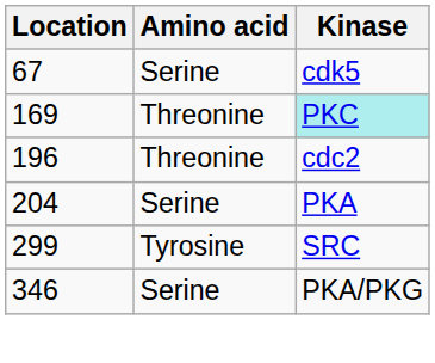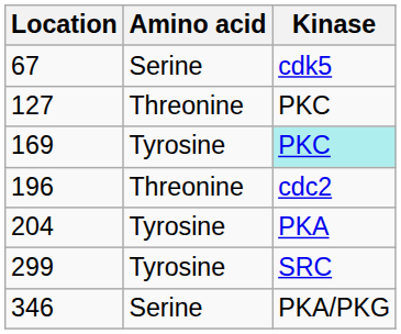+ row: 127 | Threonine | PKC
169 | Amino acid: Threonine -> Tyrosine
204 | Amino acid: Serine -> Tyrosine
